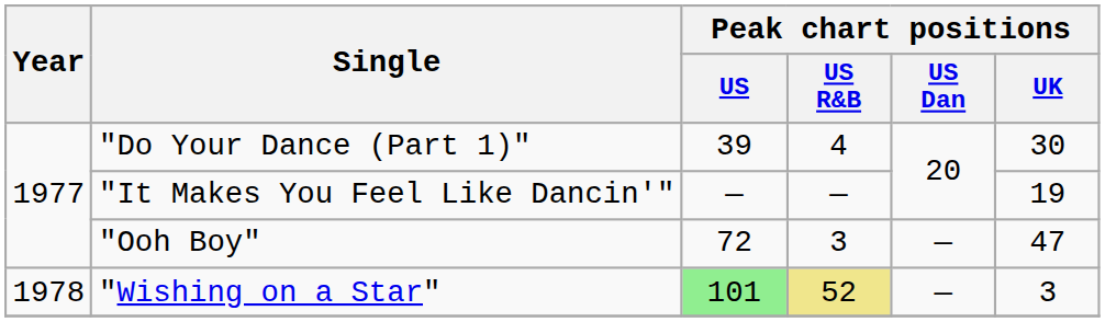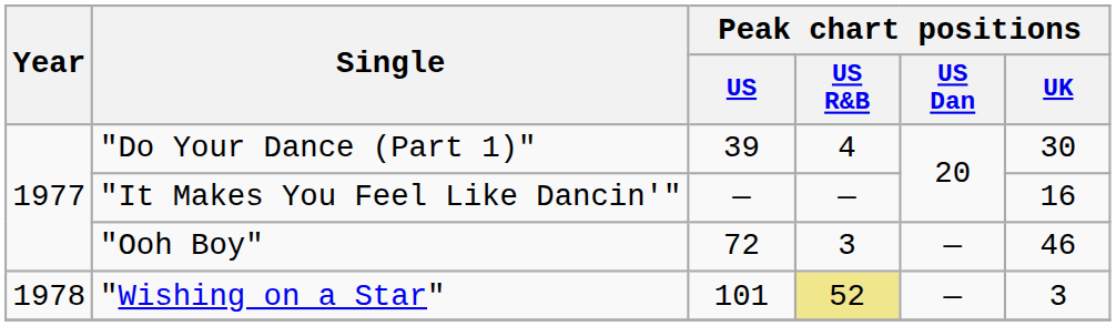"It Makes You Feel Like Dancin'" | Peak chart positions / UK: 19 -> 16
"Ooh Boy" | Peak chart positions / UK: 47 -> 46
"Wishing on a Star" | Peak chart positions / US: lightgreen background -> no background
